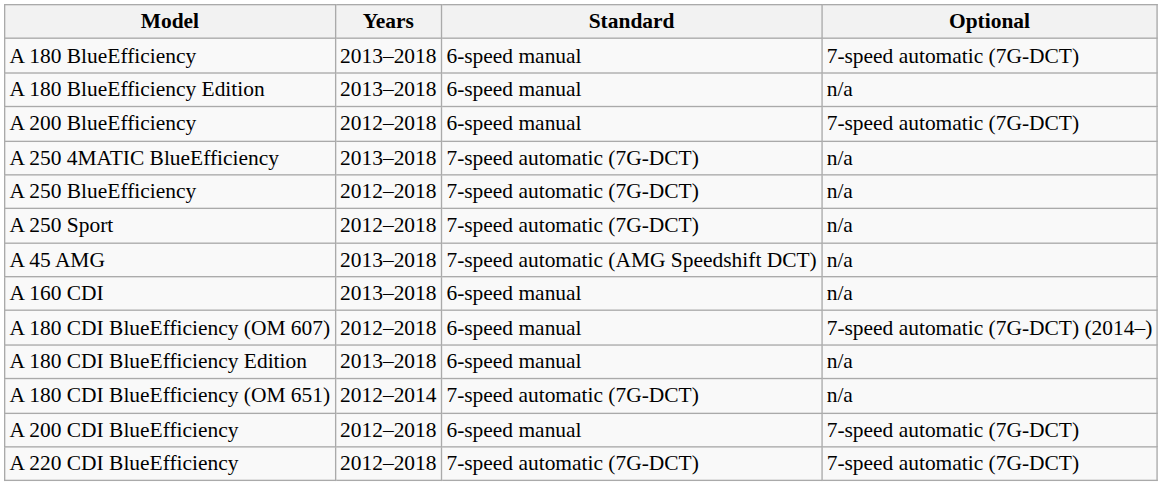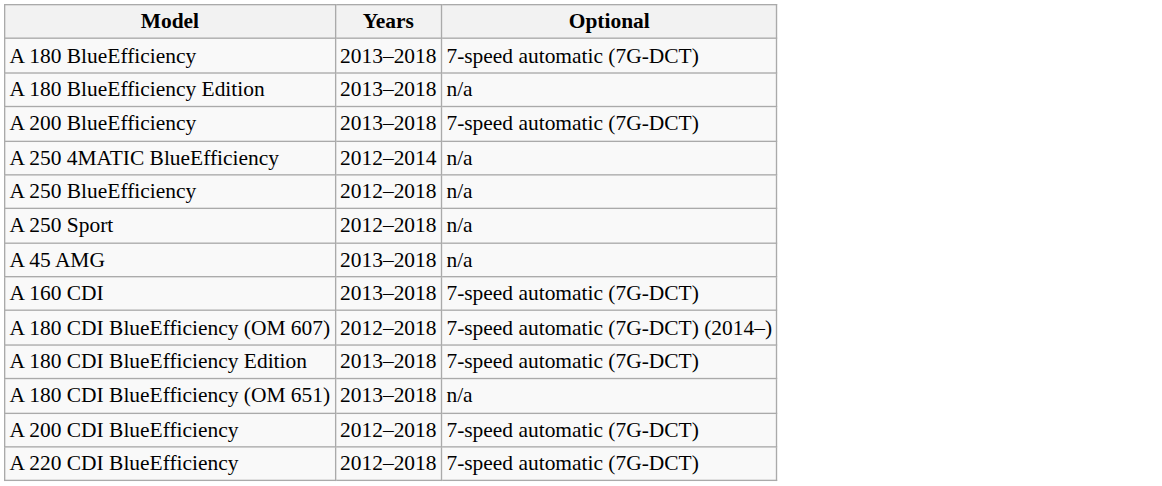- column: Standard | 6-speed manual | 6-speed manual | 6-speed manual | 7-speed automatic (7G-DCT) | 7-speed automatic (7G-DCT) | 7-speed automatic (7G-DCT) | 7-speed automatic (AMG Speedshift DCT) | 6-speed manual | 6-speed manual | 6-speed manual | 7-speed automatic (7G-DCT) | 6-speed manual | 7-speed automatic (7G-DCT)
A 200 BlueEfficiency | Years: 2012–2018 -> 2013–2018
A 250 4MATIC BlueEfficiency | Years: 2013–2018 -> 2012–2014
A 160 CDI | Optional: n/a -> 7-speed automatic (7G-DCT)
A 180 CDI BlueEfficiency Edition | Optional: n/a -> 7-speed automatic (7G-DCT)
A 180 CDI BlueEfficiency (OM 651) | Years: 2012–2014 -> 2013–2018
